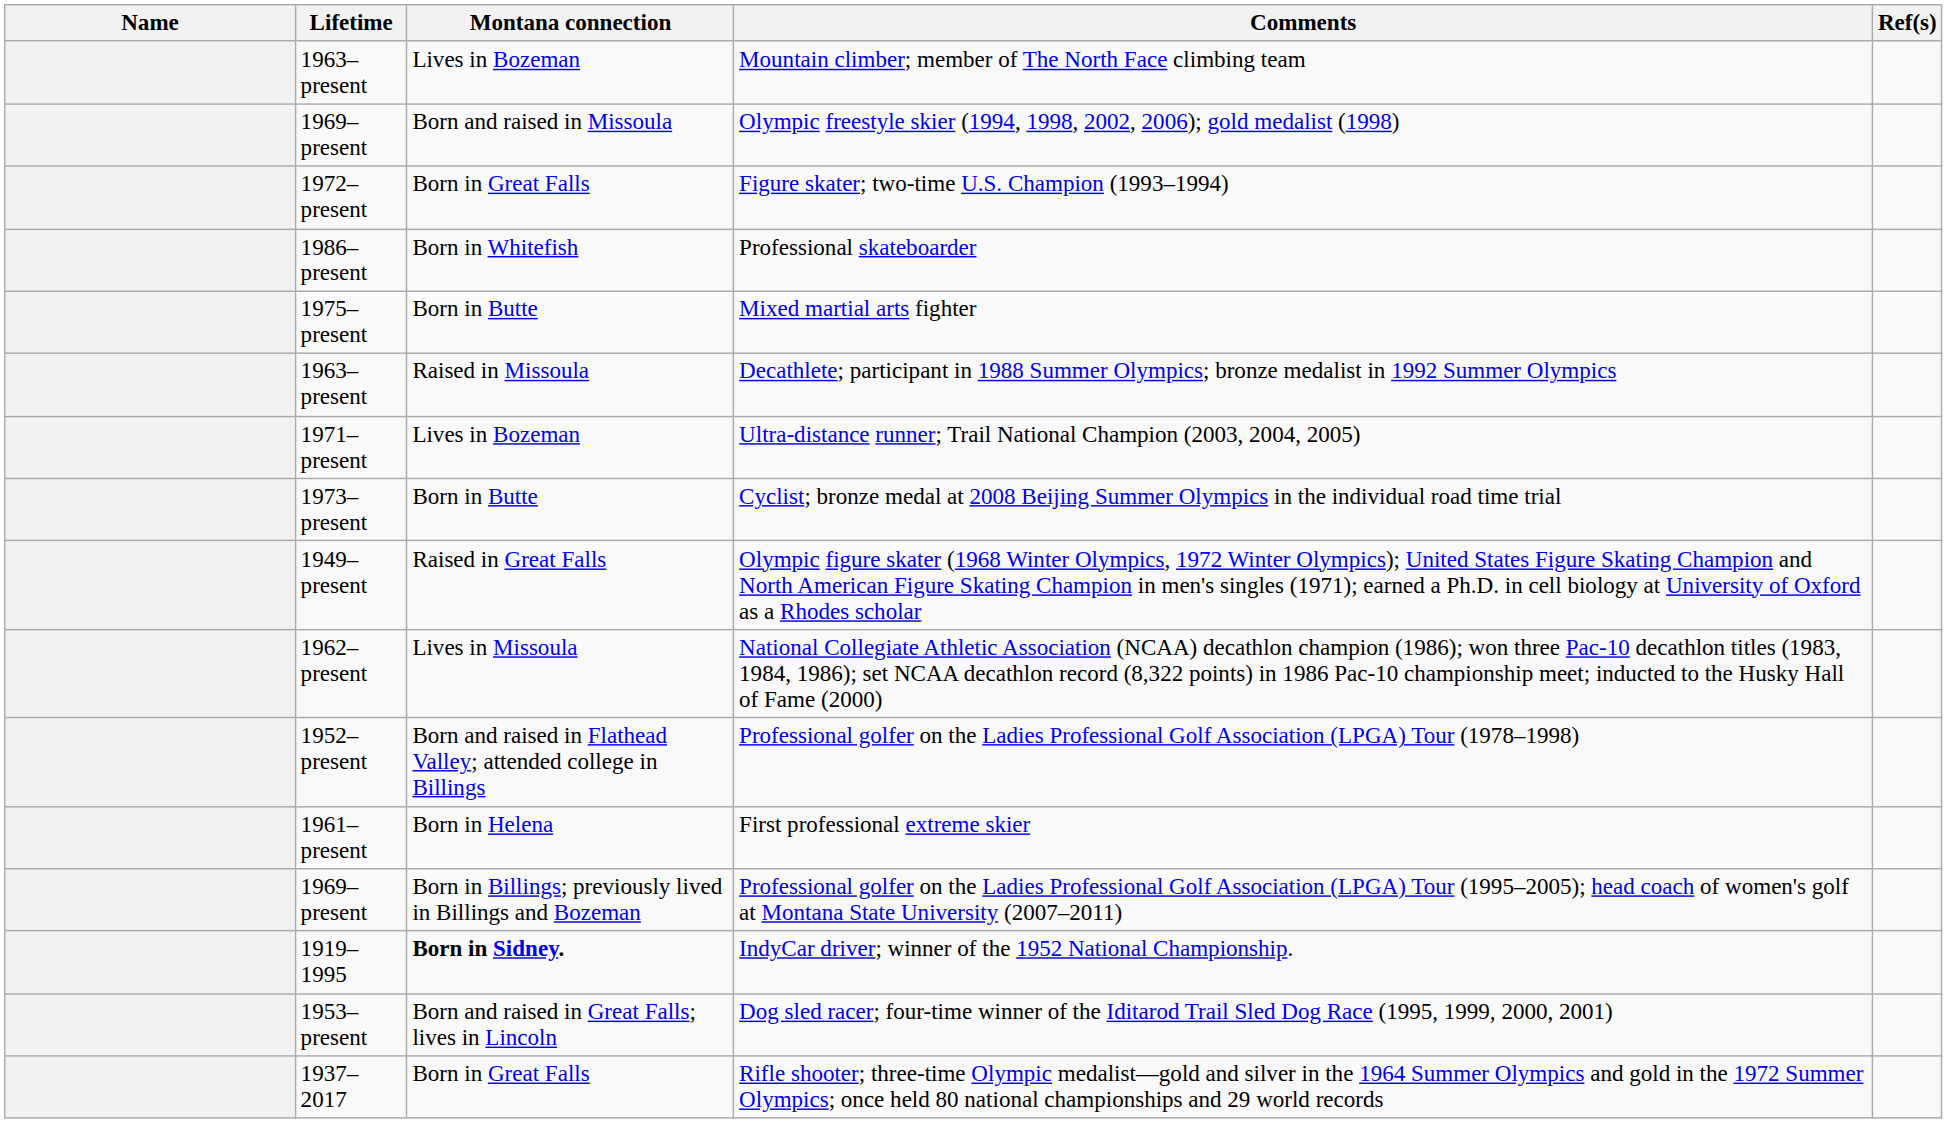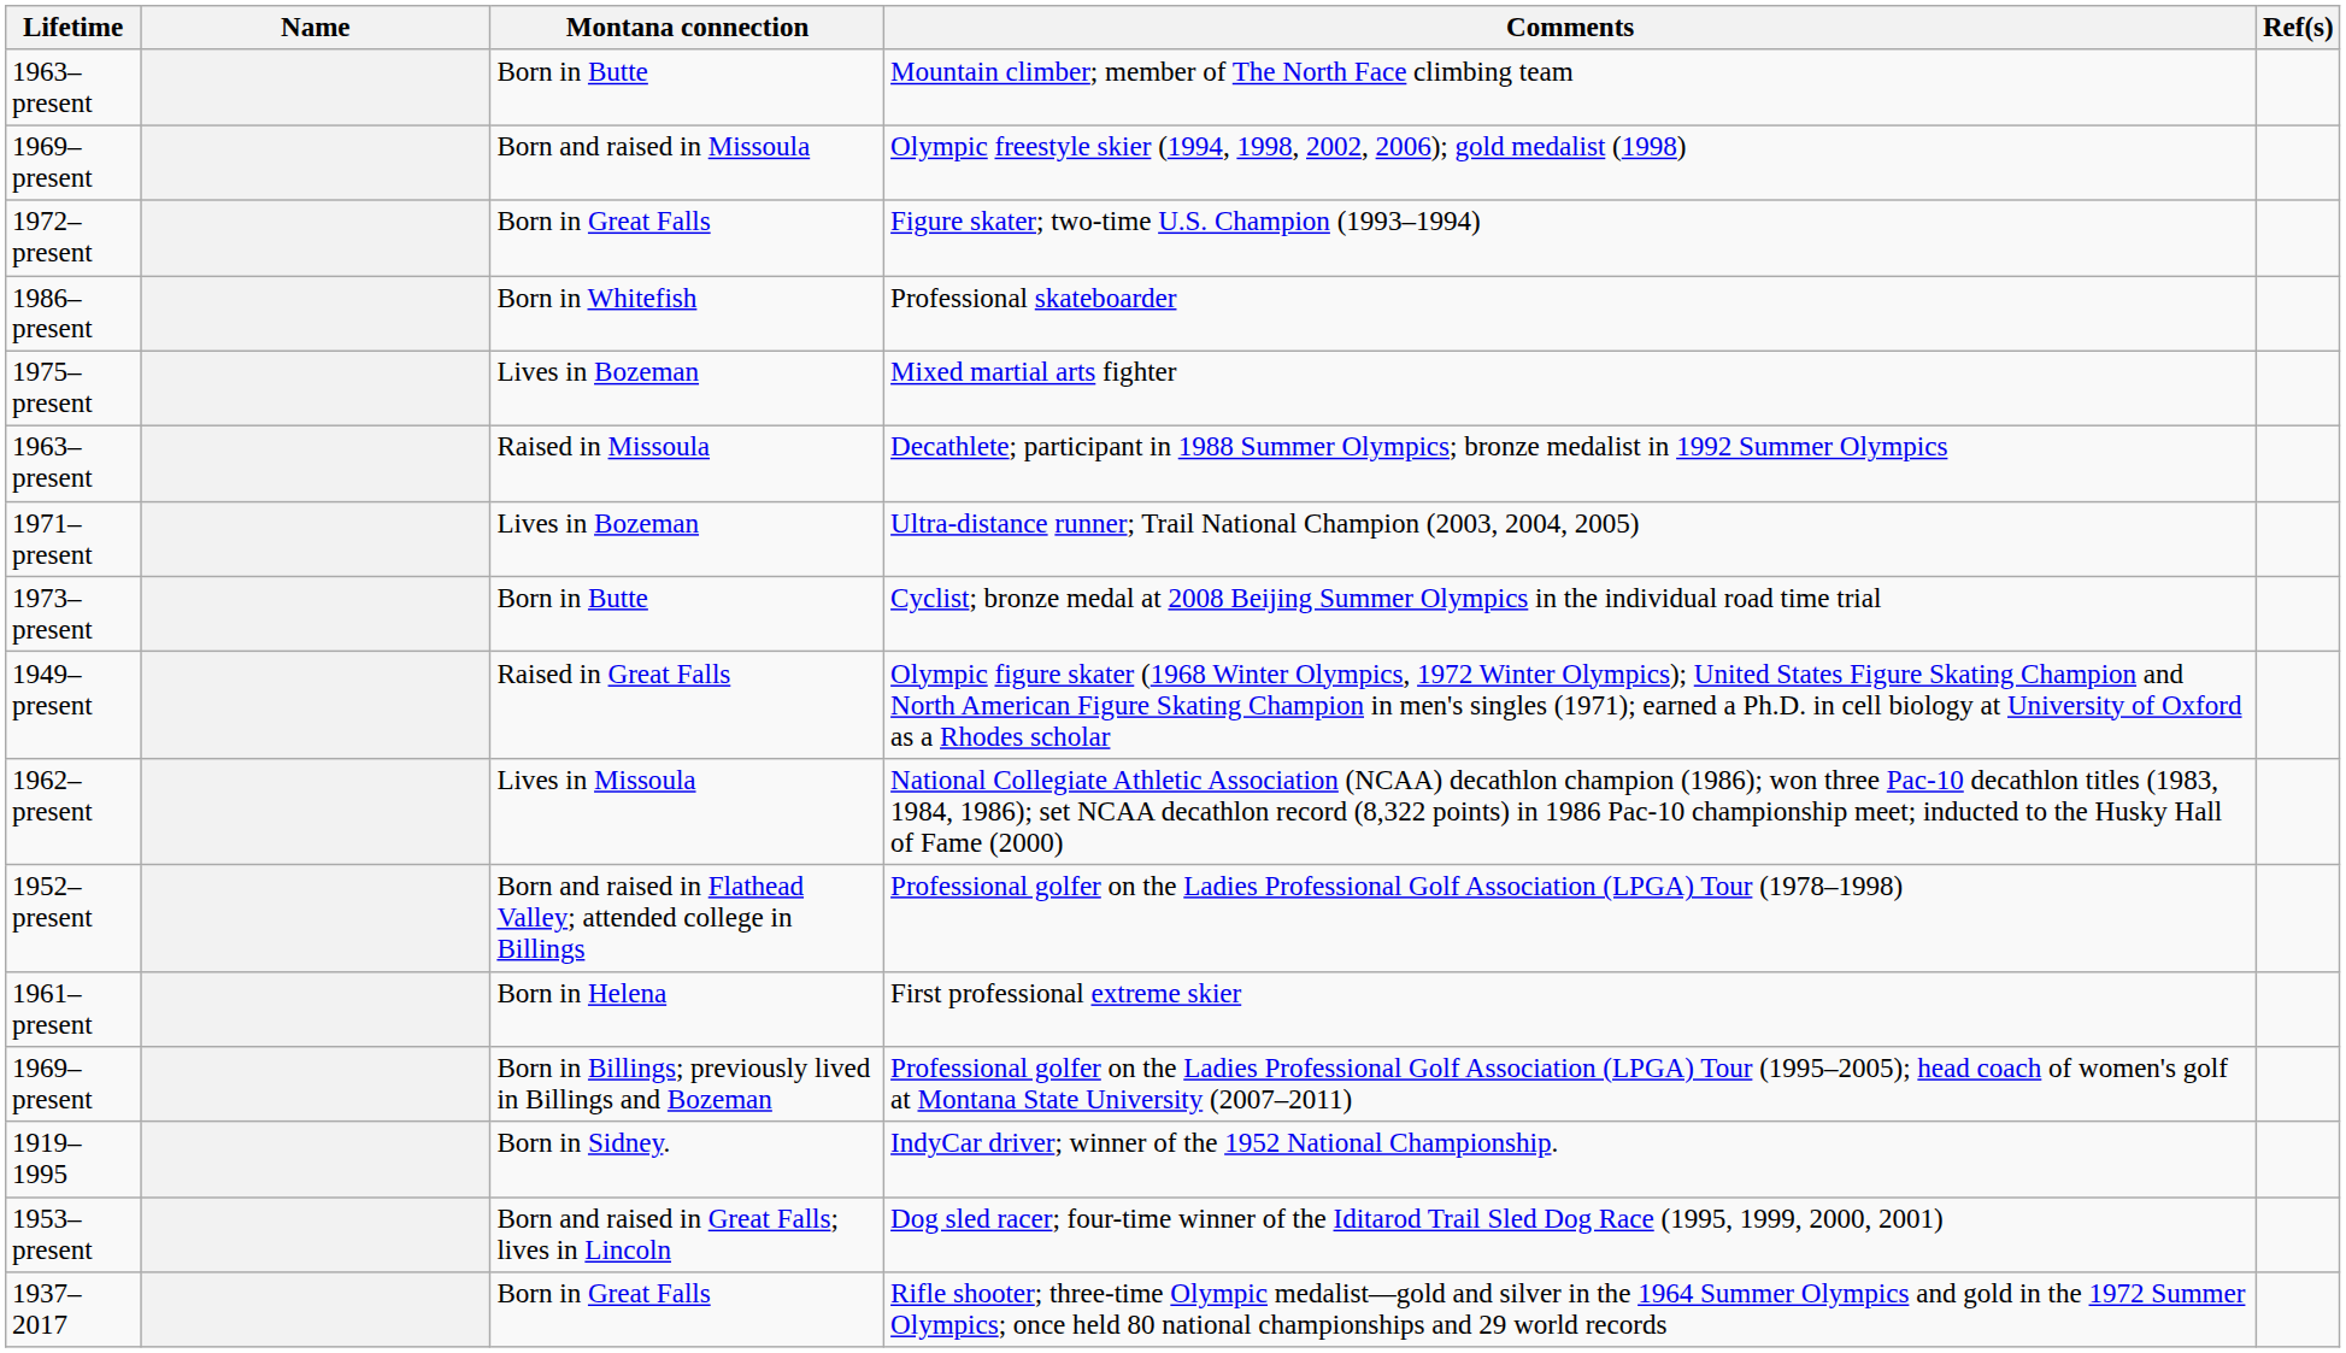columns swapped: Name <-> Lifetime
Mountain climber; member of The North Face climbing team | Montana connection: Lives in Bozeman -> Born in Butte
Mixed martial arts fighter | Montana connection: Born in Butte -> Lives in Bozeman
IndyCar driver; winner of the 1952 National Championship. | Montana connection: bold -> normal
